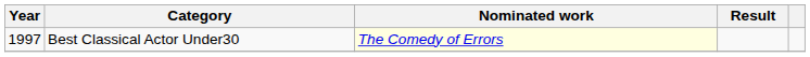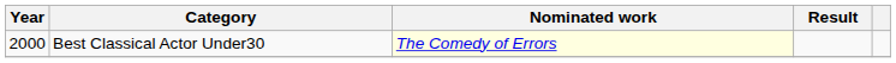Best Classical Actor Under30 | Year: 1997 -> 2000
